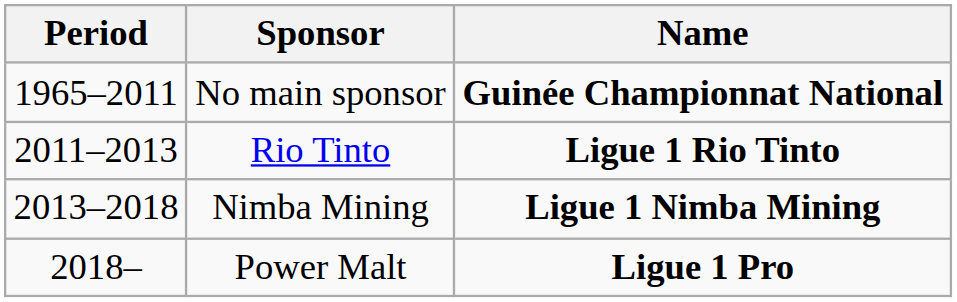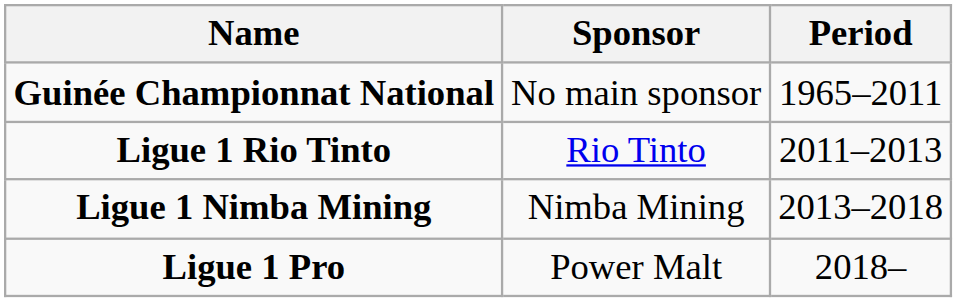columns swapped: Period <-> Name
